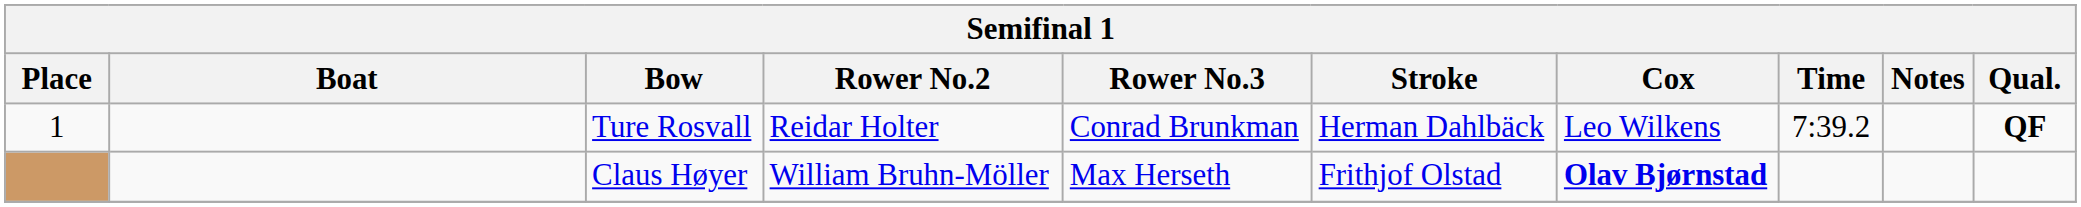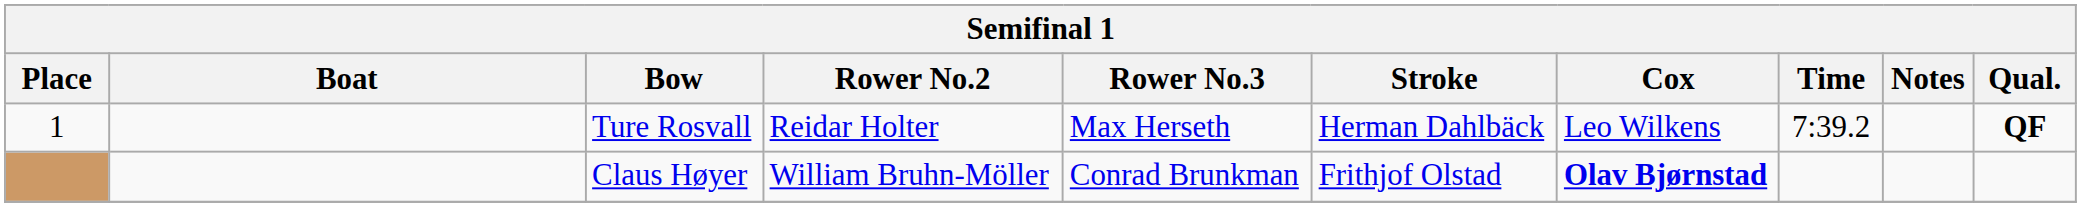Ture Rosvall | Rower No.3: Conrad Brunkman -> Max Herseth
Claus Høyer | Rower No.3: Max Herseth -> Conrad Brunkman
